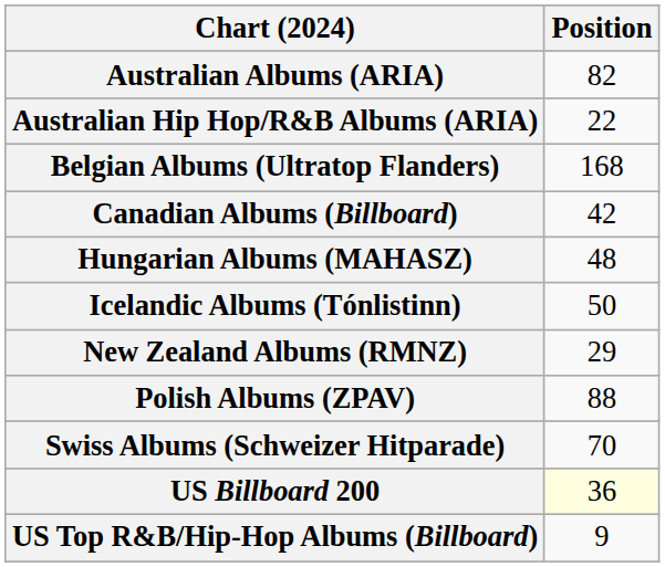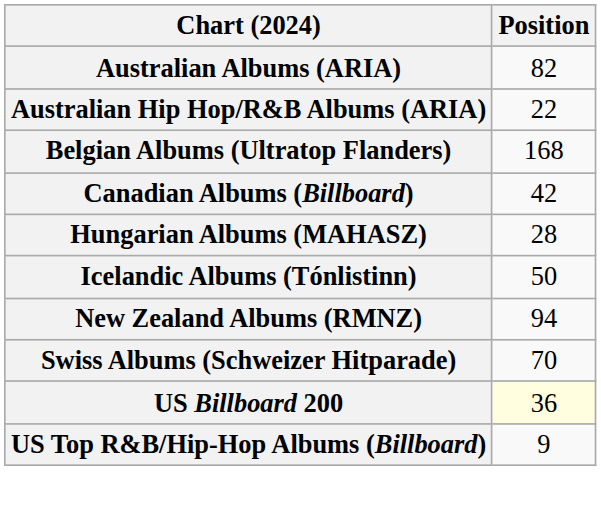Hungarian Albums (MAHASZ) | Position: 48 -> 28
New Zealand Albums (RMNZ) | Position: 29 -> 94
- row: Polish Albums (ZPAV) | 88
